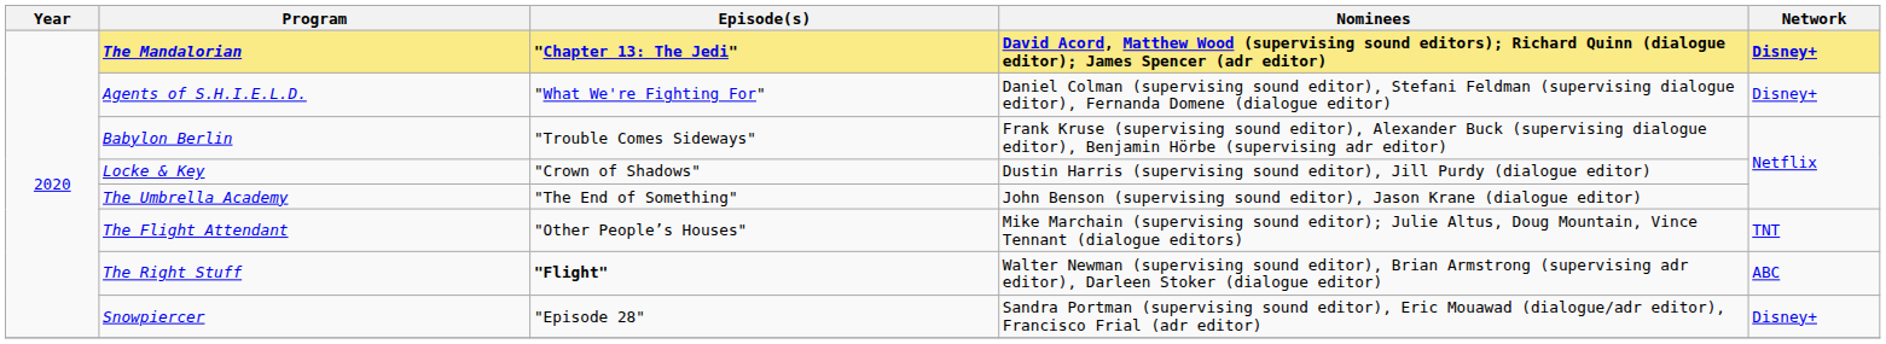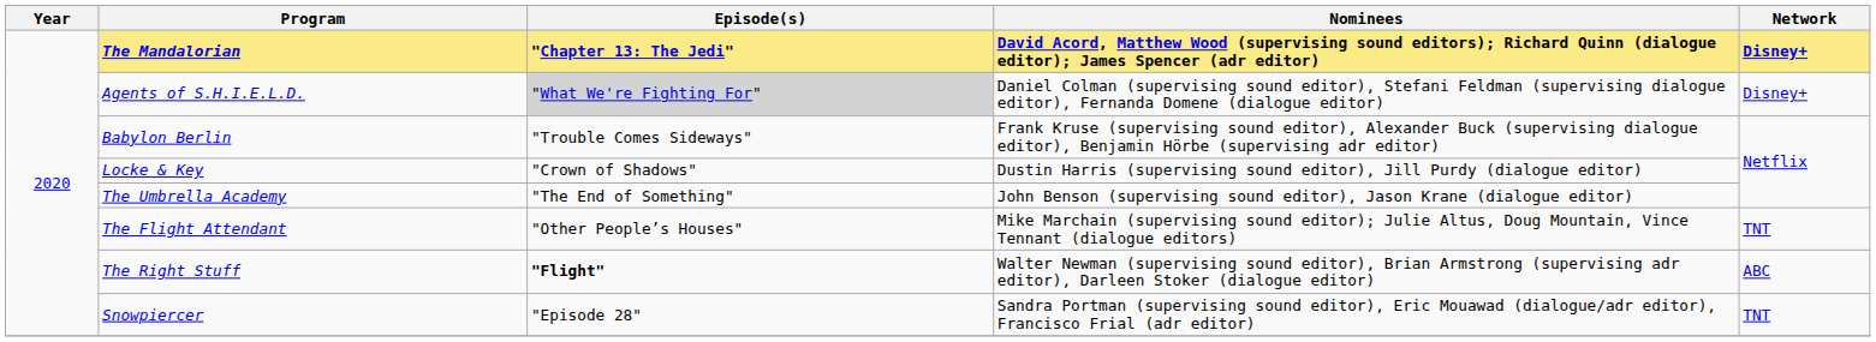Agents of S.H.I.E.L.D. | Episode(s): no background -> lightgrey background
Snowpiercer | Network: Disney+ -> TNT
